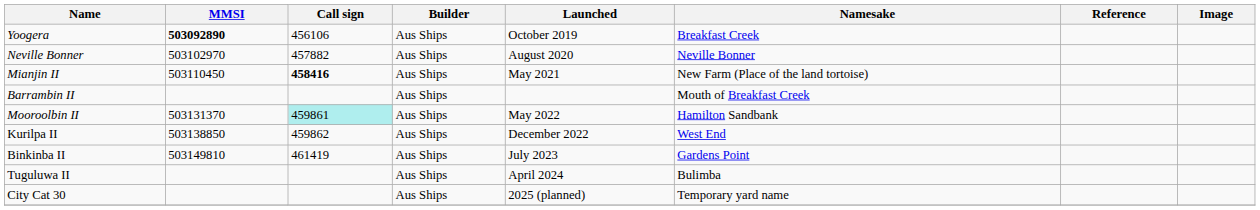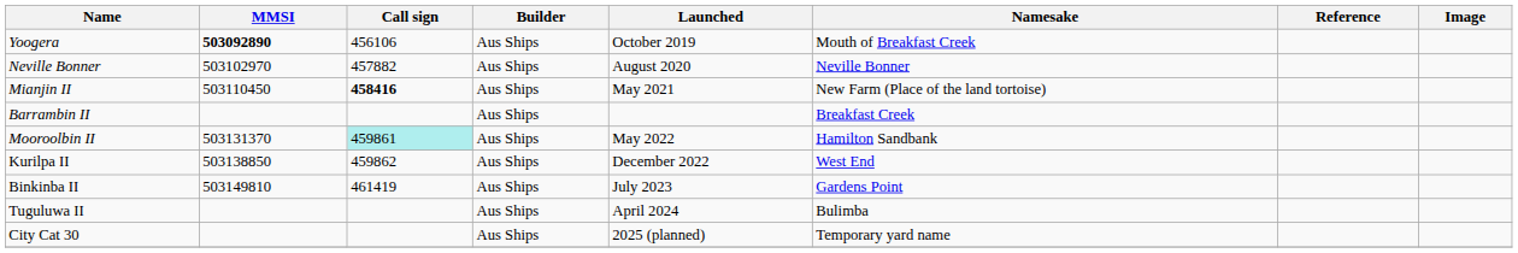Yoogera | Namesake: Breakfast Creek -> Mouth of Breakfast Creek
Barrambin II | Namesake: Mouth of Breakfast Creek -> Breakfast Creek
